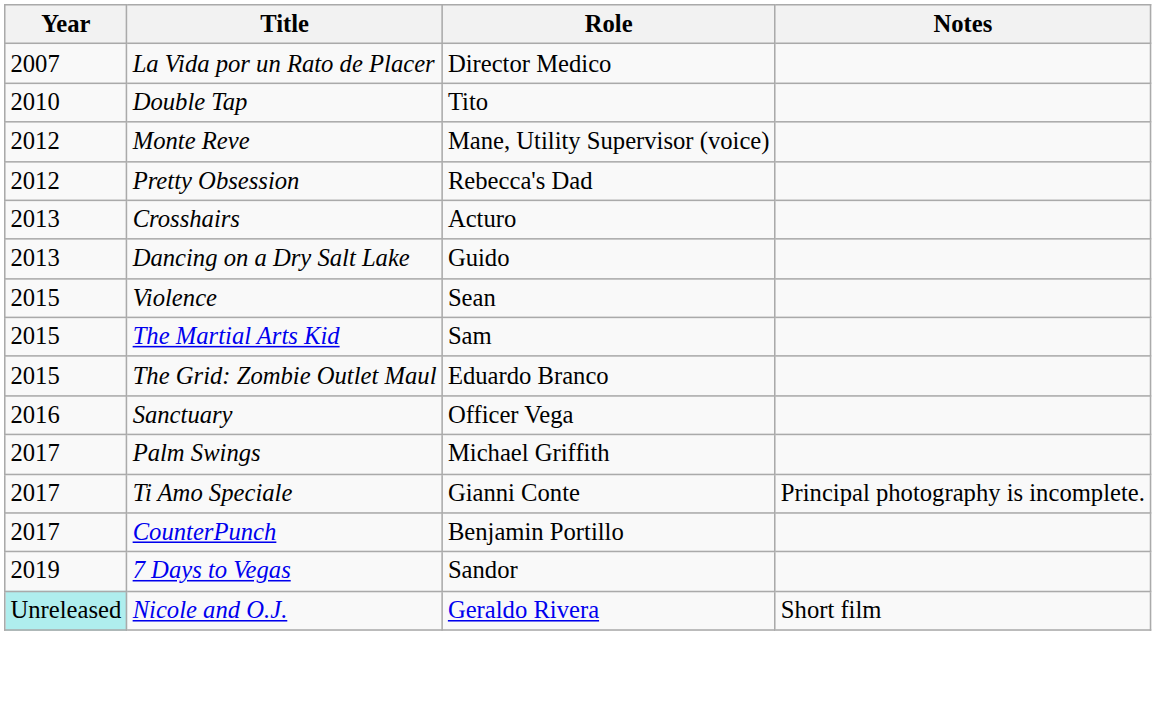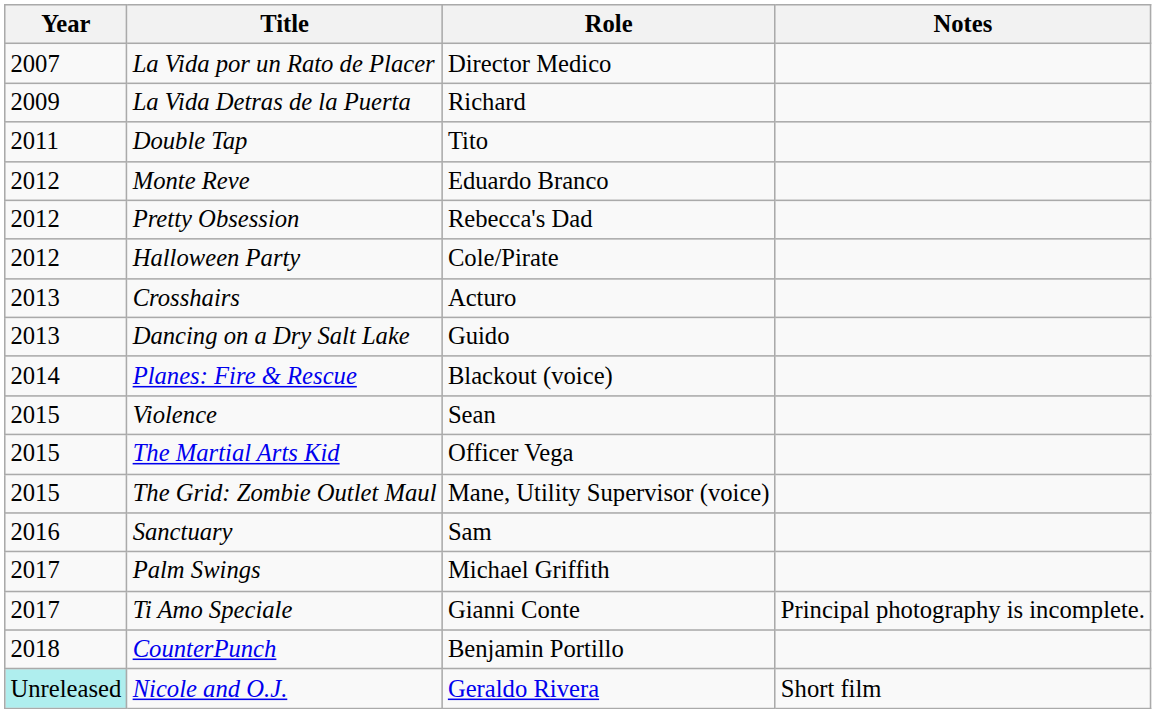+ row: 2009 | La Vida Detras de la Puerta | Richard
Double Tap | Year: 2010 -> 2011
Monte Reve | Role: Mane, Utility Supervisor (voice) -> Eduardo Branco
+ row: 2012 | Halloween Party | Cole/Pirate
+ row: 2014 | Planes: Fire & Rescue | Blackout (voice)
The Martial Arts Kid | Role: Sam -> Officer Vega
The Grid: Zombie Outlet Maul | Role: Eduardo Branco -> Mane, Utility Supervisor (voice)
Sanctuary | Role: Officer Vega -> Sam
CounterPunch | Year: 2017 -> 2018
- row: 2019 | 7 Days to Vegas | Sandor
